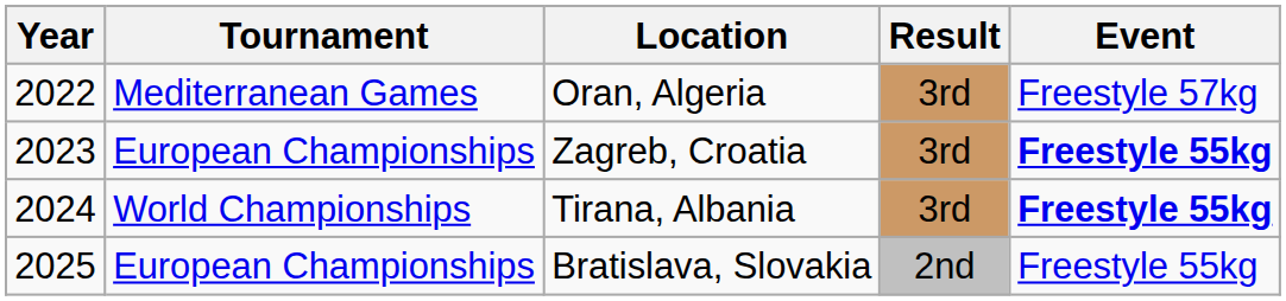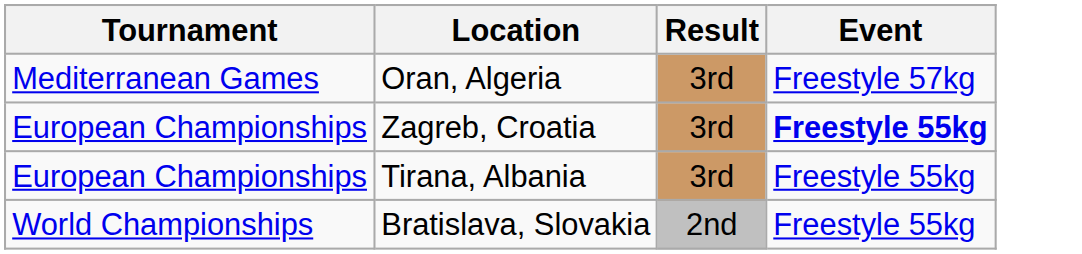- column: Year | 2022 | 2023 | 2024 | 2025
Tirana, Albania | Tournament: World Championships -> European Championships
Tirana, Albania | Event: bold -> normal
Bratislava, Slovakia | Tournament: European Championships -> World Championships
